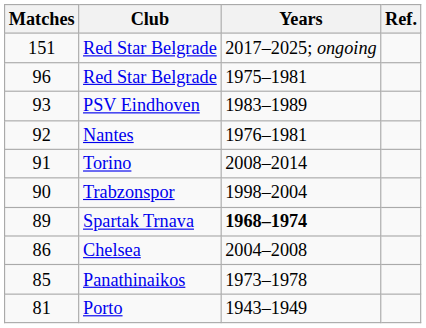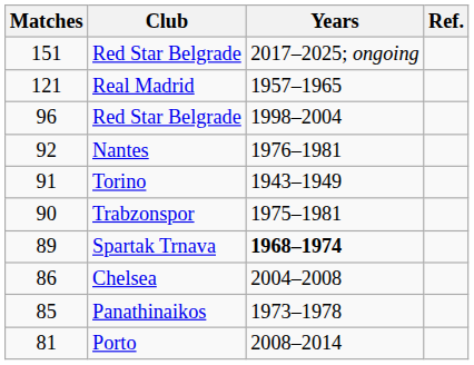+ row: 121 | Real Madrid | 1957–1965
96 / Red Star Belgrade | Years: 1975–1981 -> 1998–2004
- row: 93 | PSV Eindhoven | 1983–1989
Torino | Years: 2008–2014 -> 1943–1949
Trabzonspor | Years: 1998–2004 -> 1975–1981
Porto | Years: 1943–1949 -> 2008–2014
